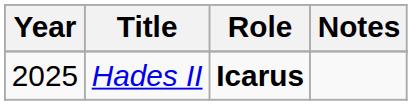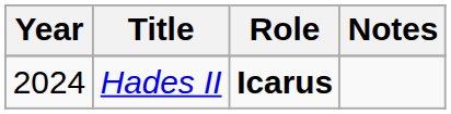Hades II | Year: 2025 -> 2024
